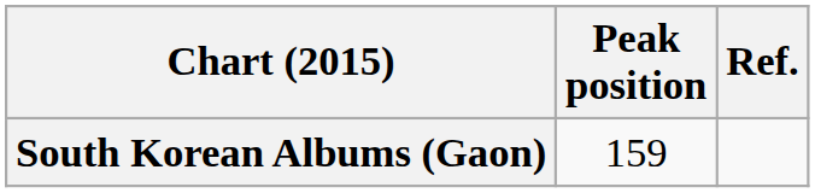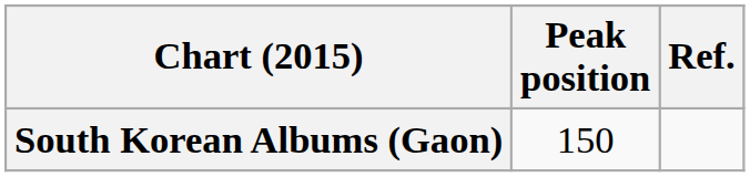South Korean Albums (Gaon) | Peak position: 159 -> 150
